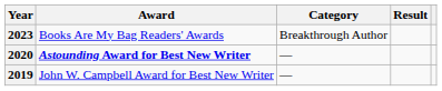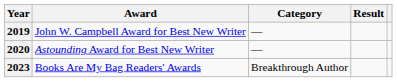rows swapped: 2019 <-> 2023
2020 | Award: bold -> normal
